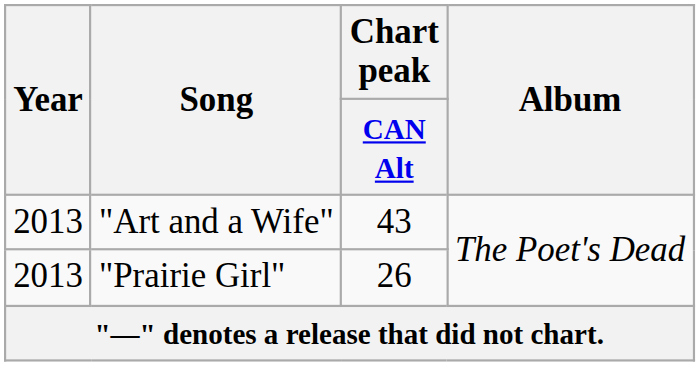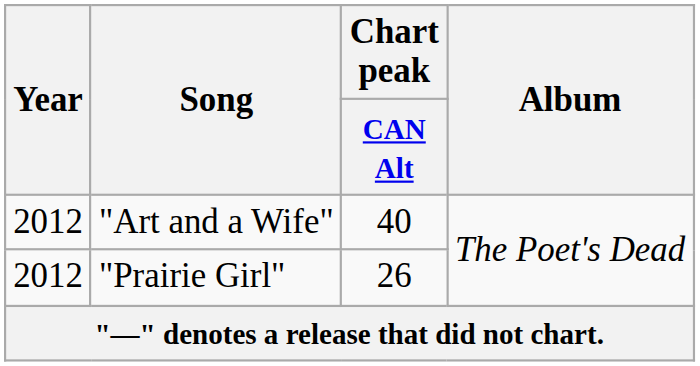"Art and a Wife" | Year: 2013 -> 2012
"Art and a Wife" | Chart peak / CAN Alt: 43 -> 40
"Prairie Girl" | Year: 2013 -> 2012
